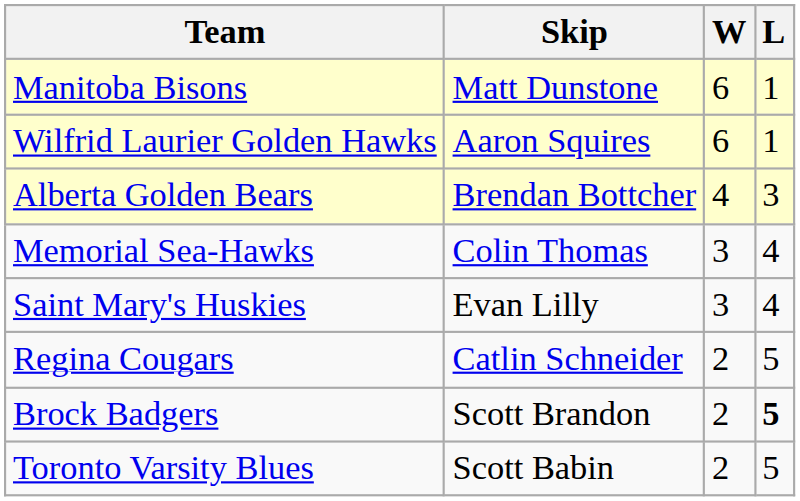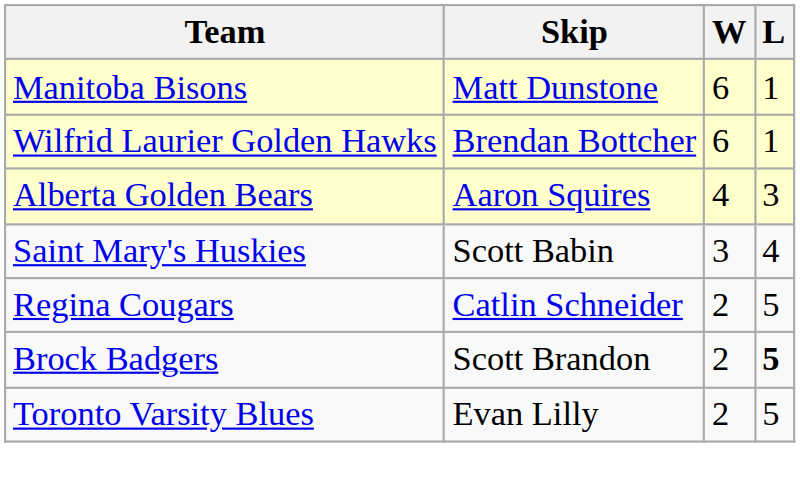Wilfrid Laurier Golden Hawks | Skip: Aaron Squires -> Brendan Bottcher
Alberta Golden Bears | Skip: Brendan Bottcher -> Aaron Squires
- row: Memorial Sea-Hawks | Colin Thomas | 3 | 4
Saint Mary's Huskies | Skip: Evan Lilly -> Scott Babin
Toronto Varsity Blues | Skip: Scott Babin -> Evan Lilly
